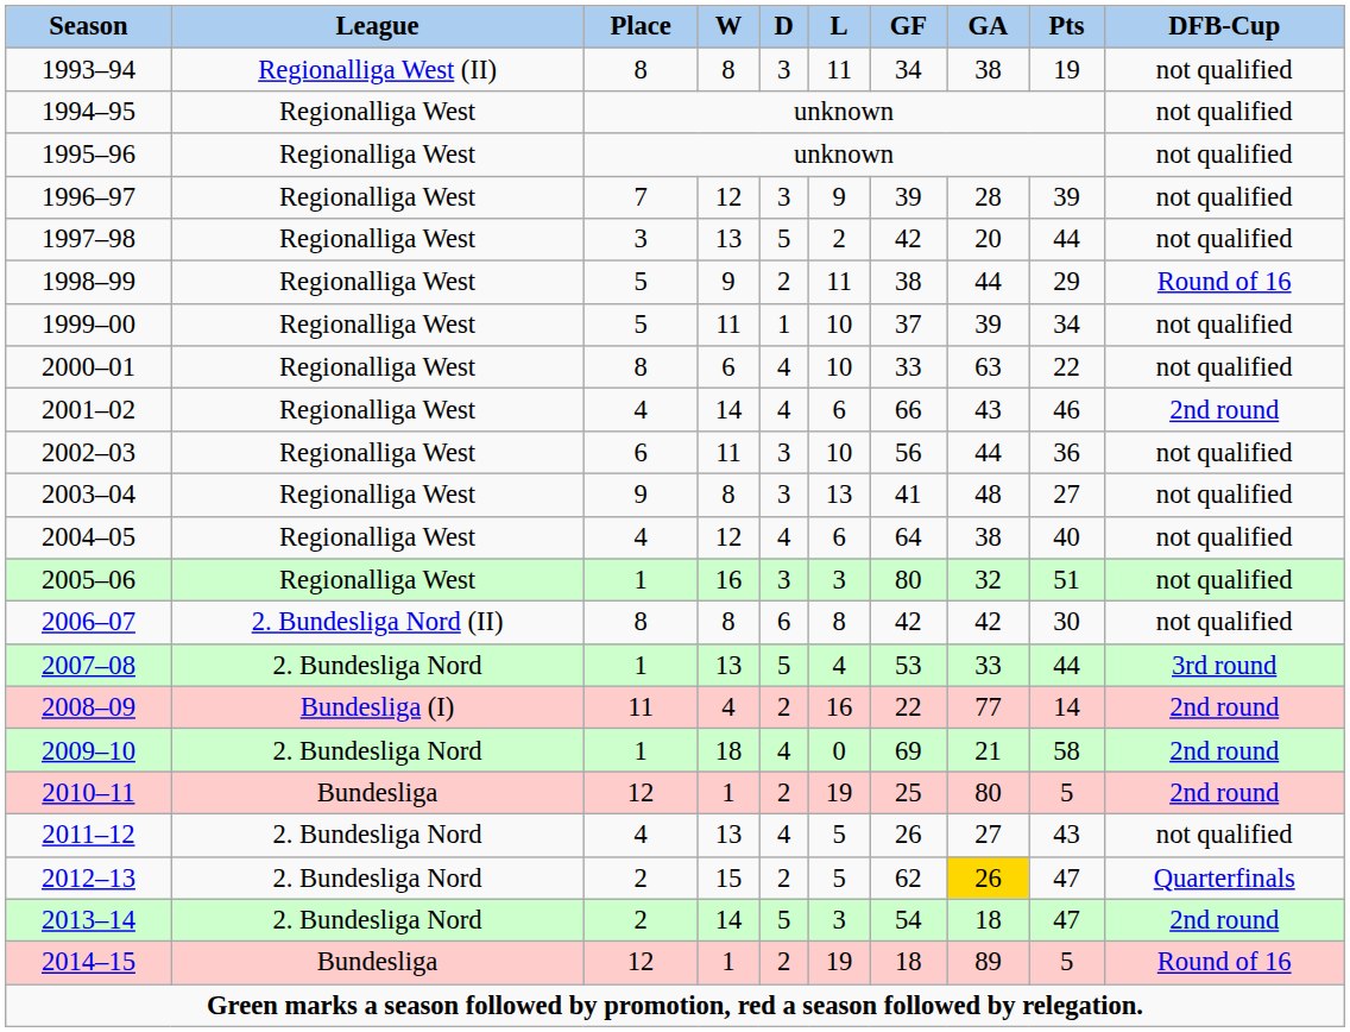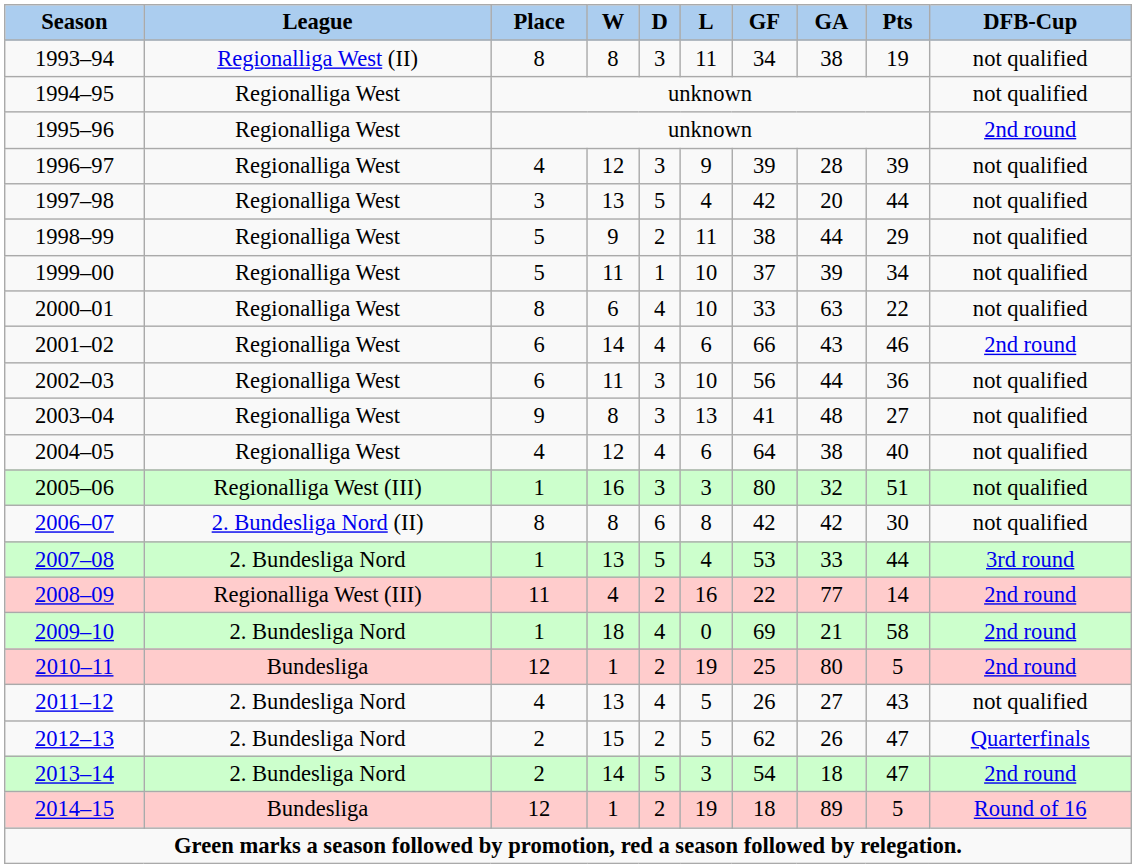1995–96 | DFB-Cup: not qualified -> 2nd round
1996–97 | Place: 7 -> 4
1997–98 | L: 2 -> 4
1998–99 | DFB-Cup: Round of 16 -> not qualified
2001–02 | Place: 4 -> 6
2005–06 | League: Regionalliga West -> Regionalliga West (III)
2008–09 | League: Bundesliga (I) -> Regionalliga West (III)
2012–13 | GA: gold background -> no background
